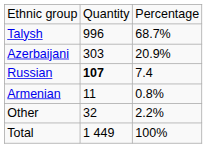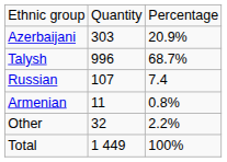rows swapped: Talysh <-> Azerbaijani
Russian | column 2: bold -> normal
